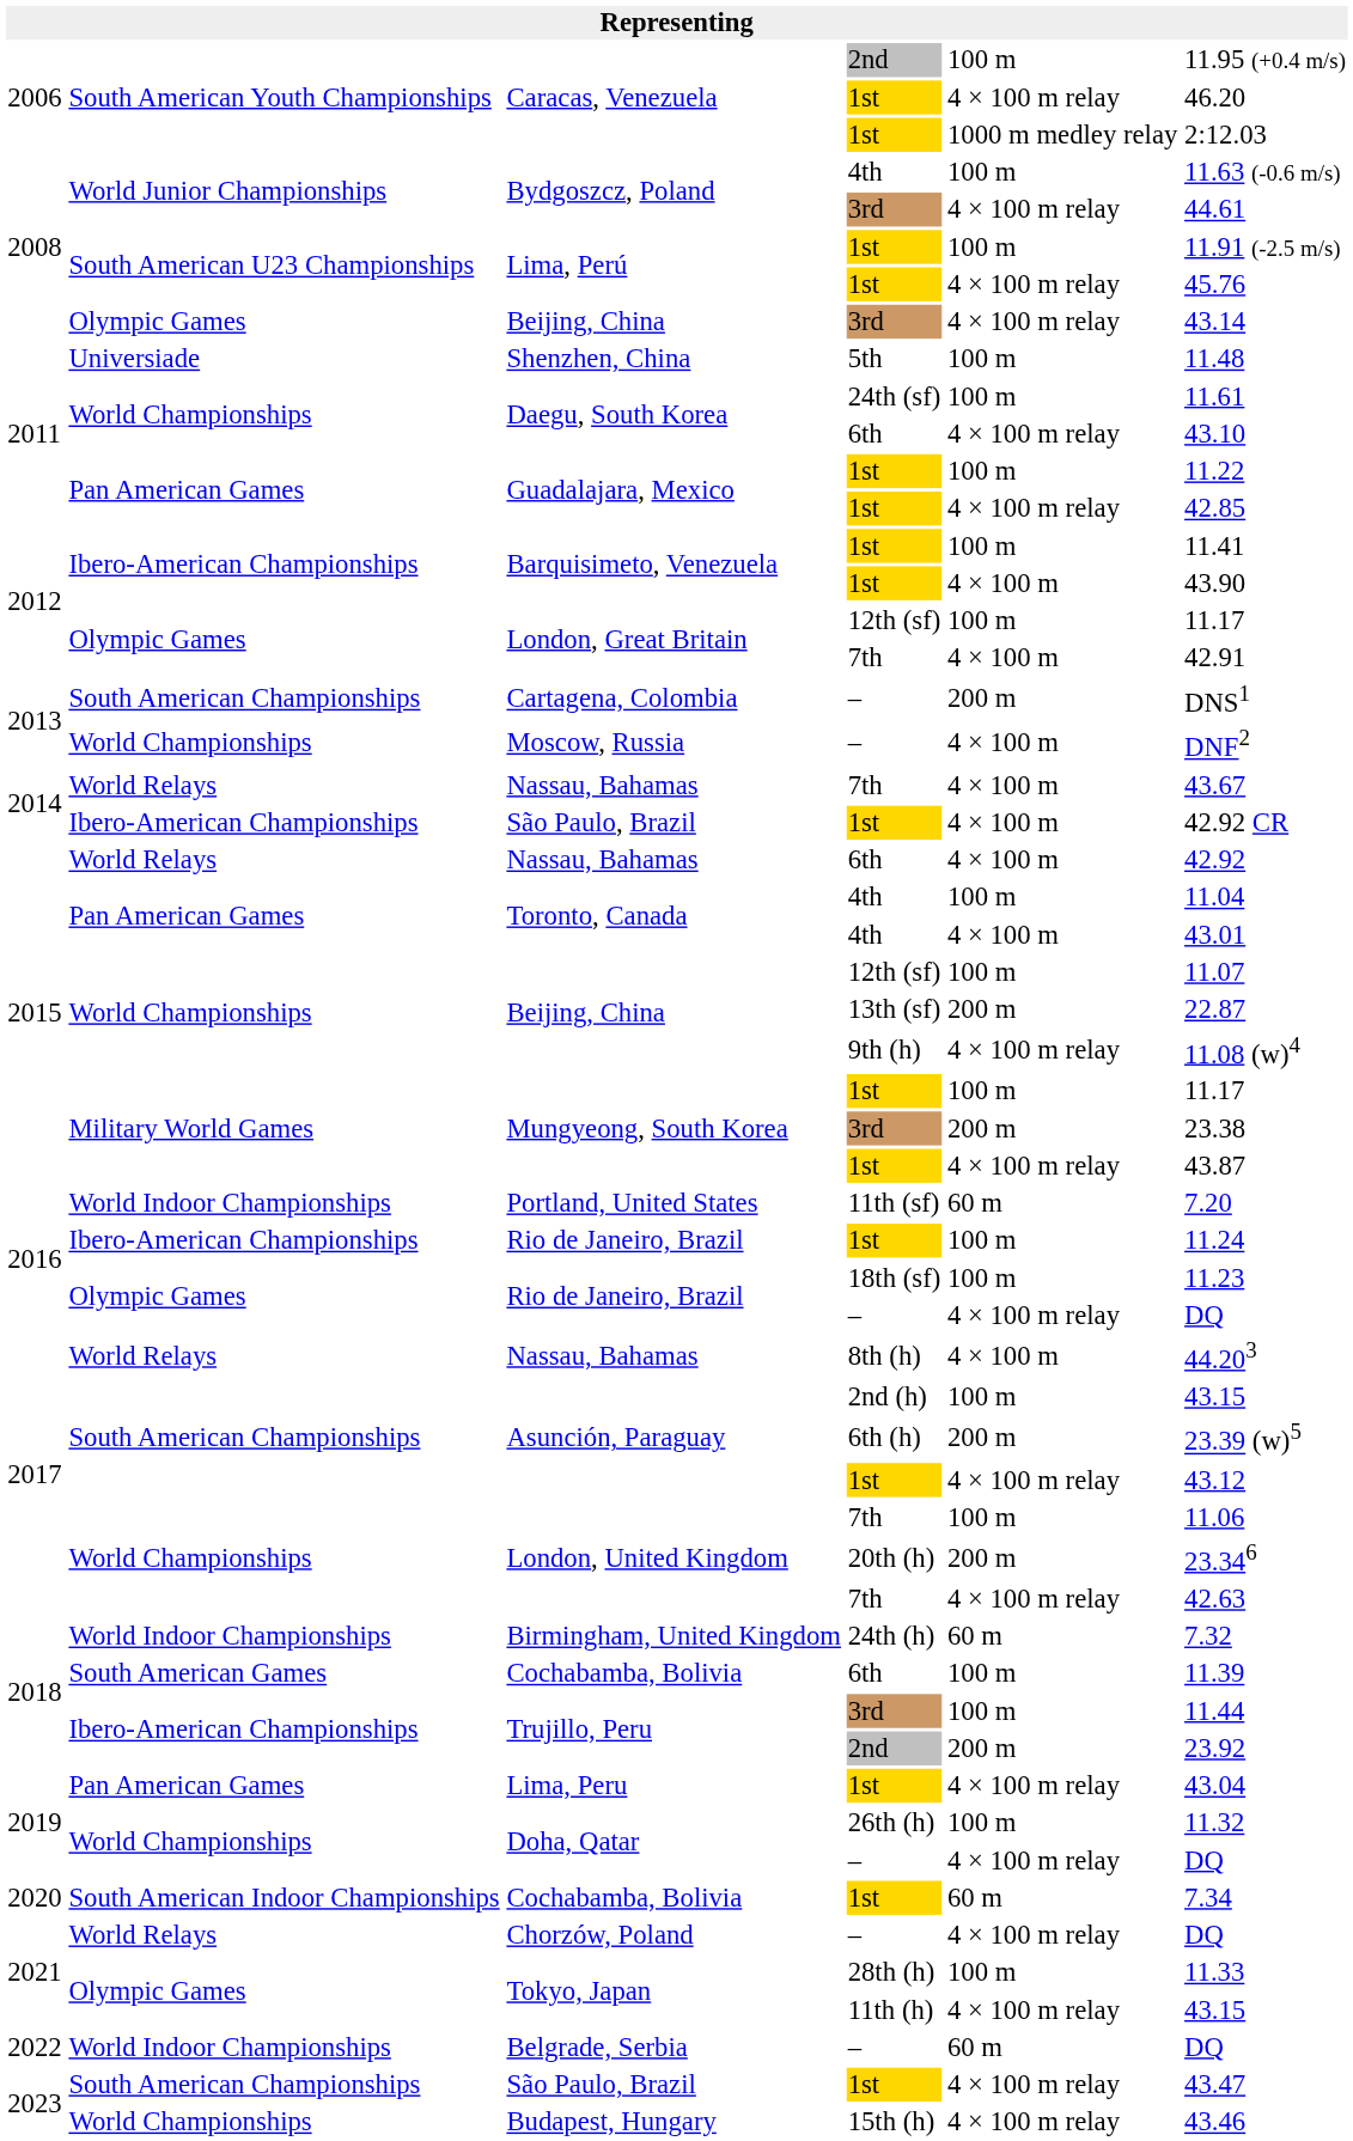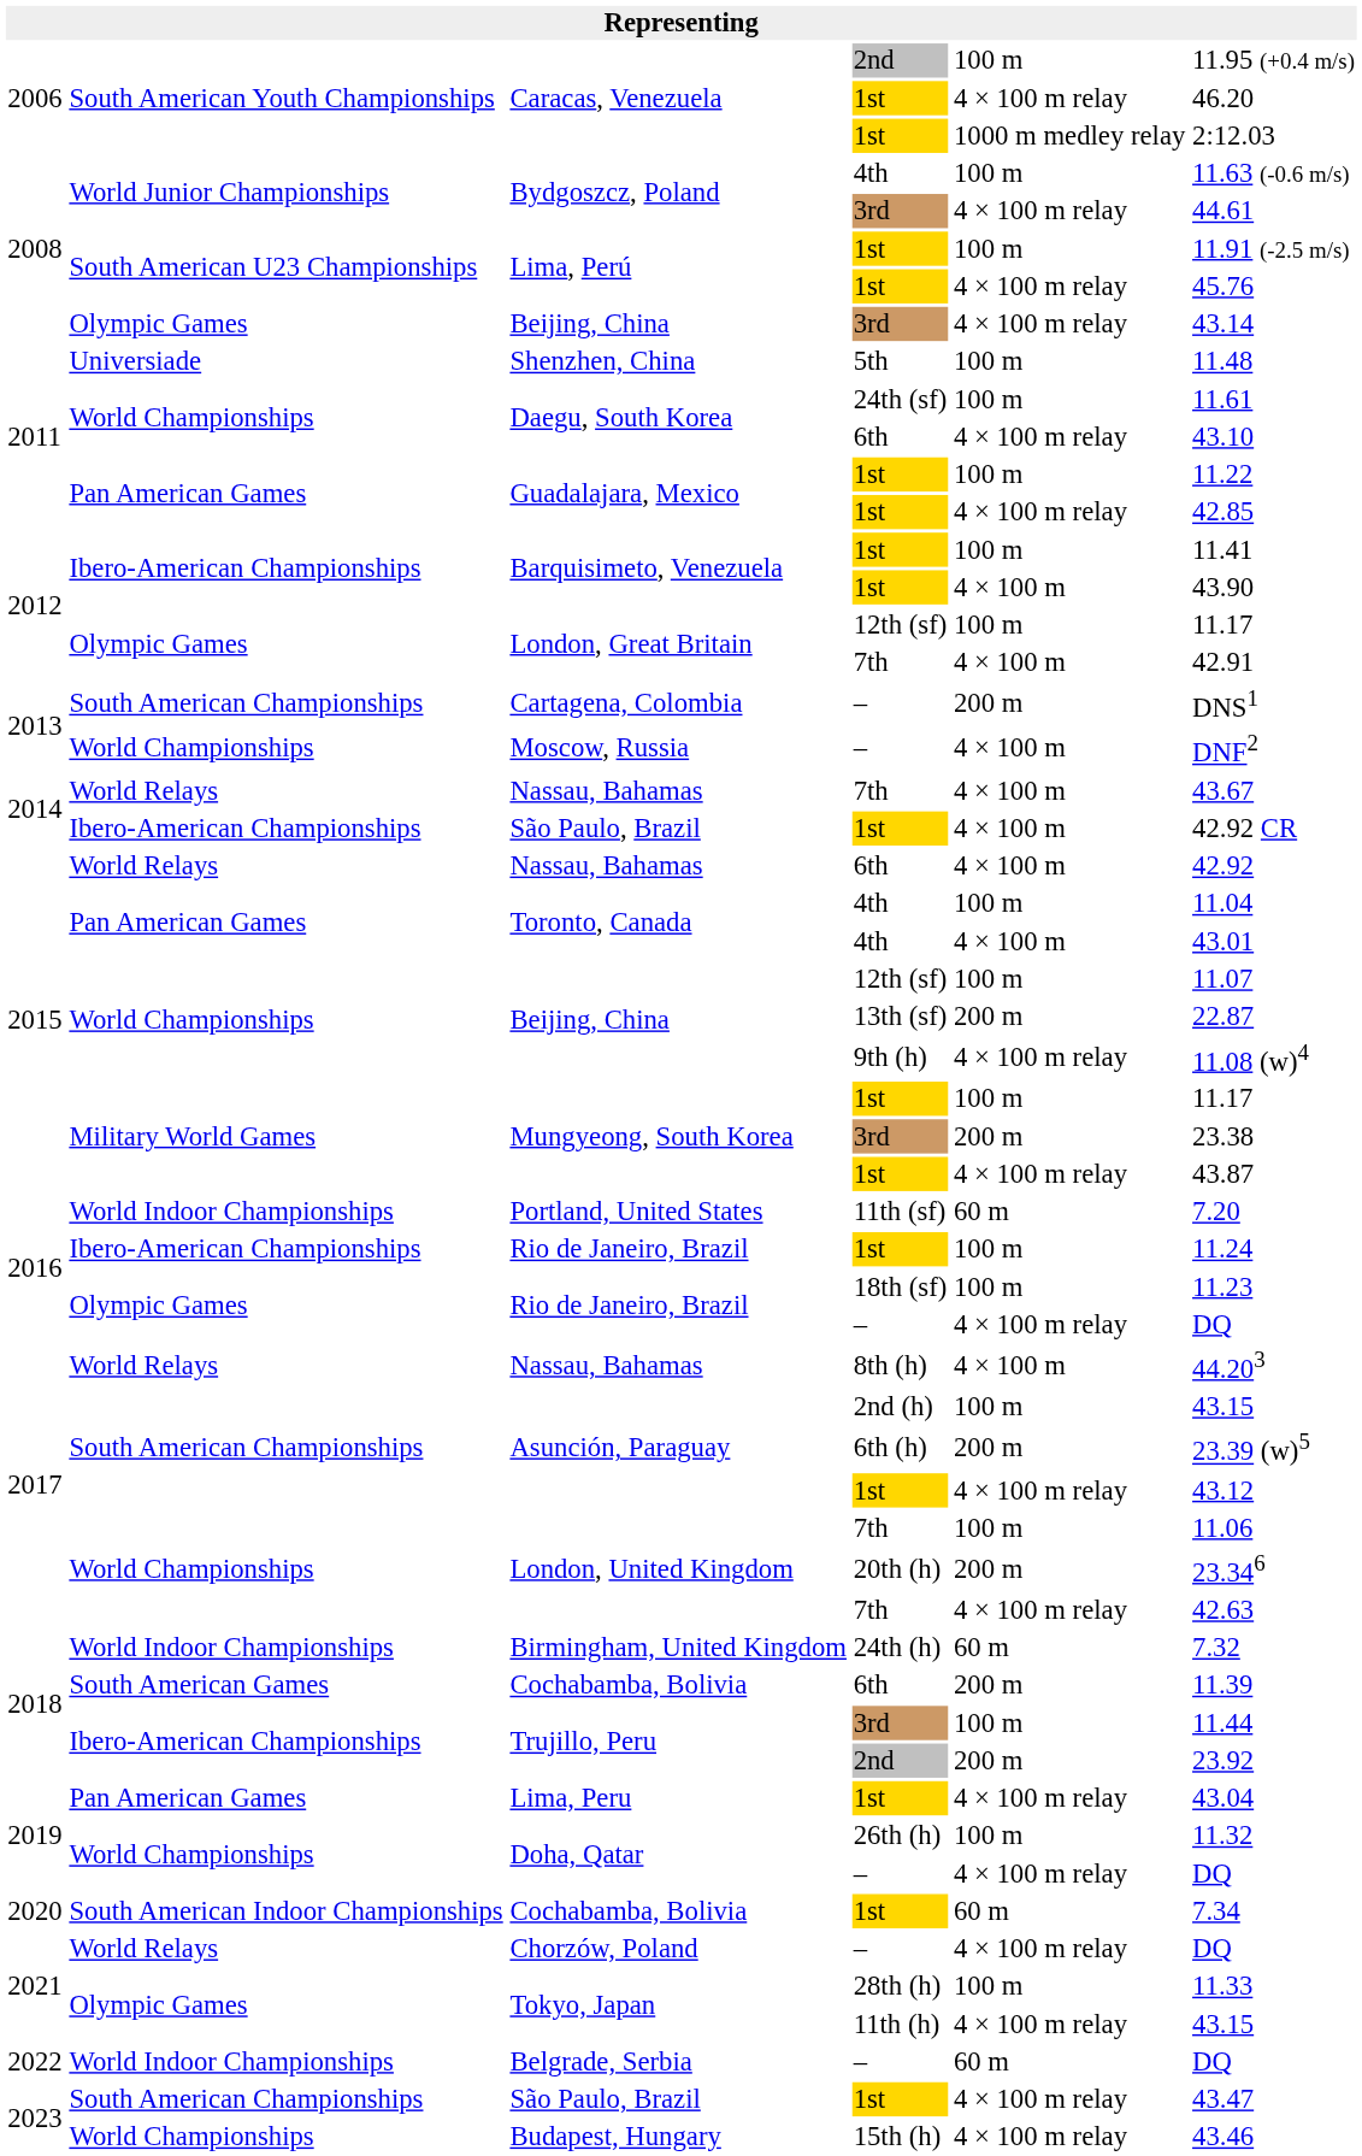Cochabamba, Bolivia / 6th | column 5: 100 m -> 200 m
